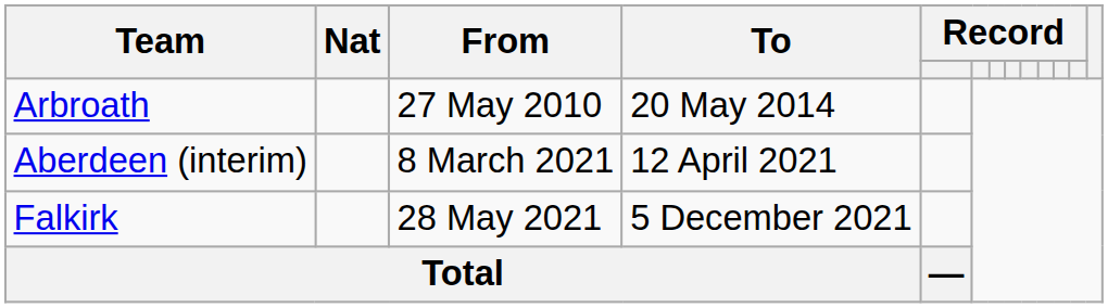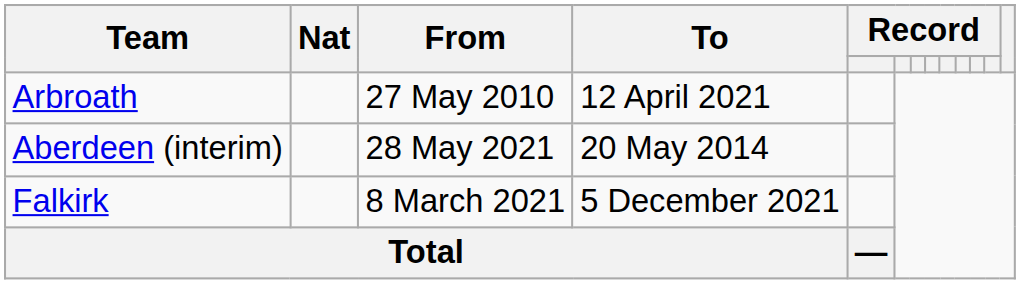Arbroath | To: 20 May 2014 -> 12 April 2021
Aberdeen (interim) | From: 8 March 2021 -> 28 May 2021
Aberdeen (interim) | To: 12 April 2021 -> 20 May 2014
Falkirk | From: 28 May 2021 -> 8 March 2021
